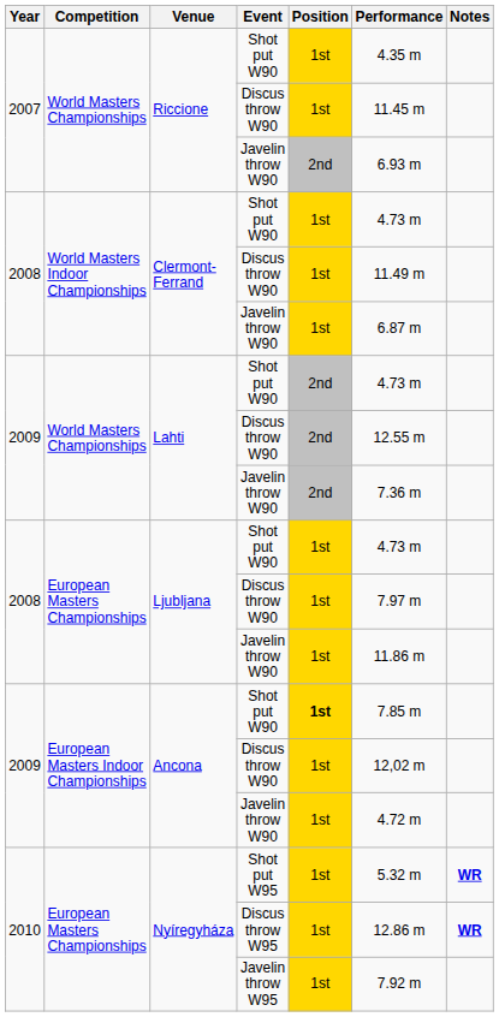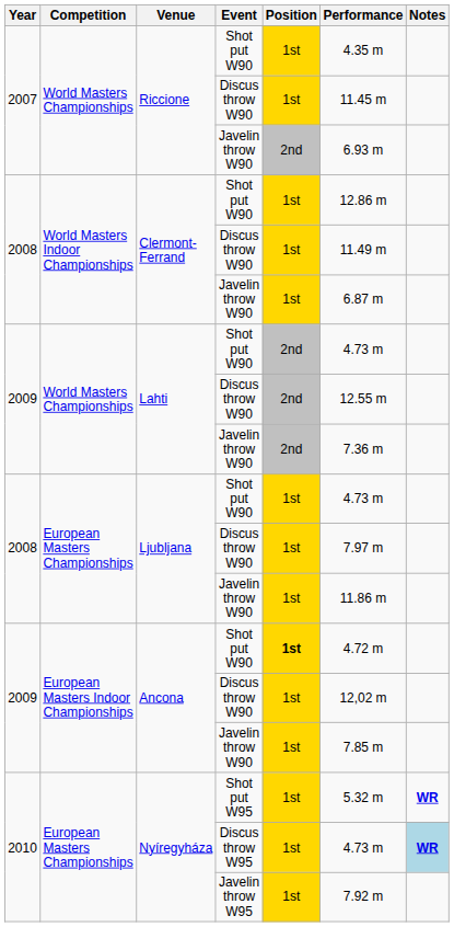Clermont-Ferrand / Shot put W90 | Performance: 4.73 m -> 12.86 m
Ancona / Shot put W90 | Performance: 7.85 m -> 4.72 m
Ancona / Javelin throw W90 | Performance: 4.72 m -> 7.85 m
Nyíregyháza / Discus throw W95 | Performance: 12.86 m -> 4.73 m
Nyíregyháza / Discus throw W95 | Notes: no background -> lightblue background
